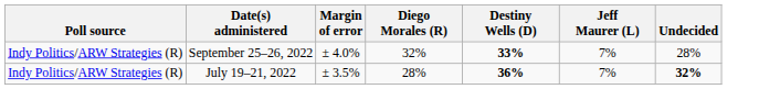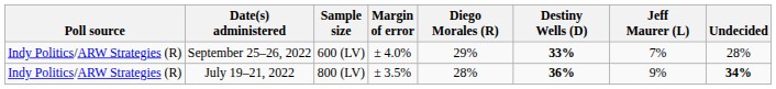+ column: Sample size | 600 (LV) | 800 (LV)
September 25–26, 2022 | Diego Morales (R): 32% -> 29%
July 19–21, 2022 | Jeff Maurer (L): 7% -> 9%
July 19–21, 2022 | Undecided: 32% -> 34%
